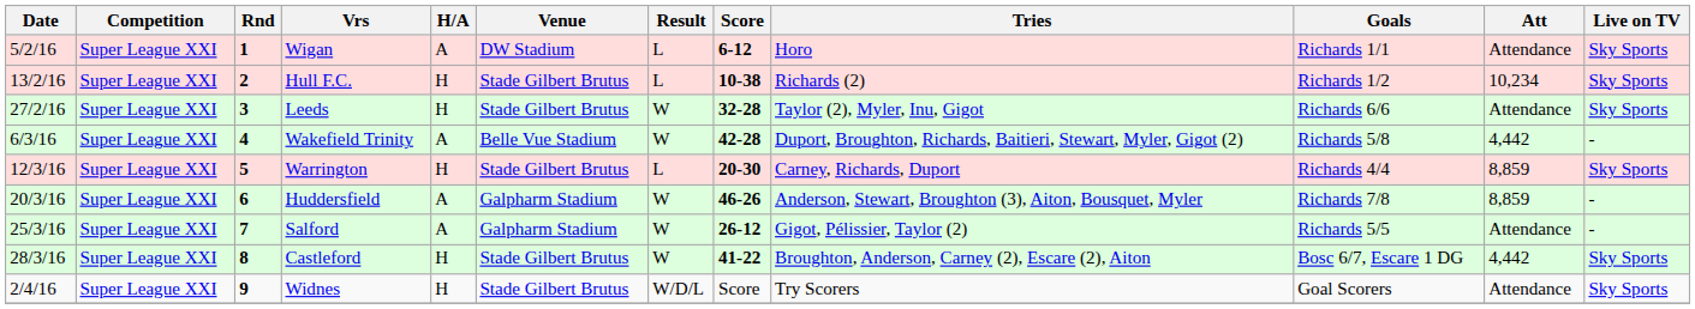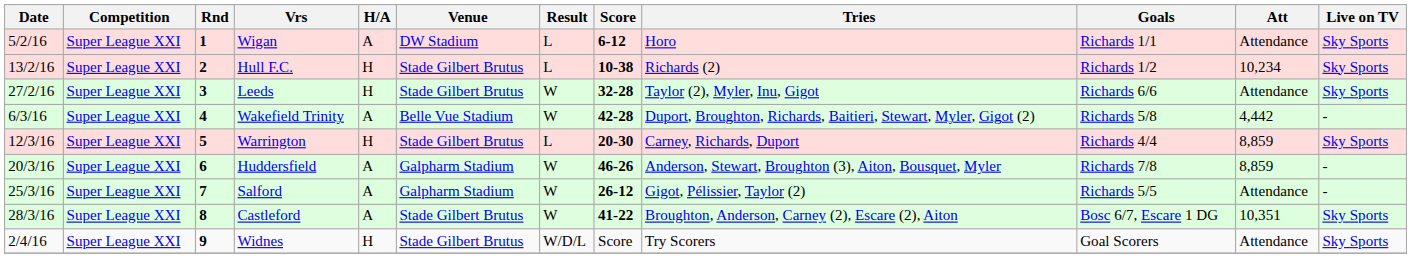Castleford | H/A: H -> A
Castleford | Att: 4,442 -> 10,351
